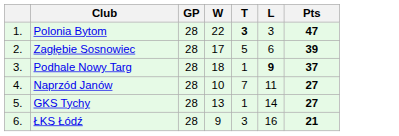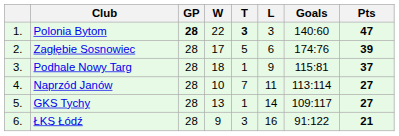+ column: Goals | 140:60 | 174:76 | 115:81 | 113:114 | 109:117 | 91:122
Polonia Bytom | GP: normal -> bold
Podhale Nowy Targ | L: bold -> normal
